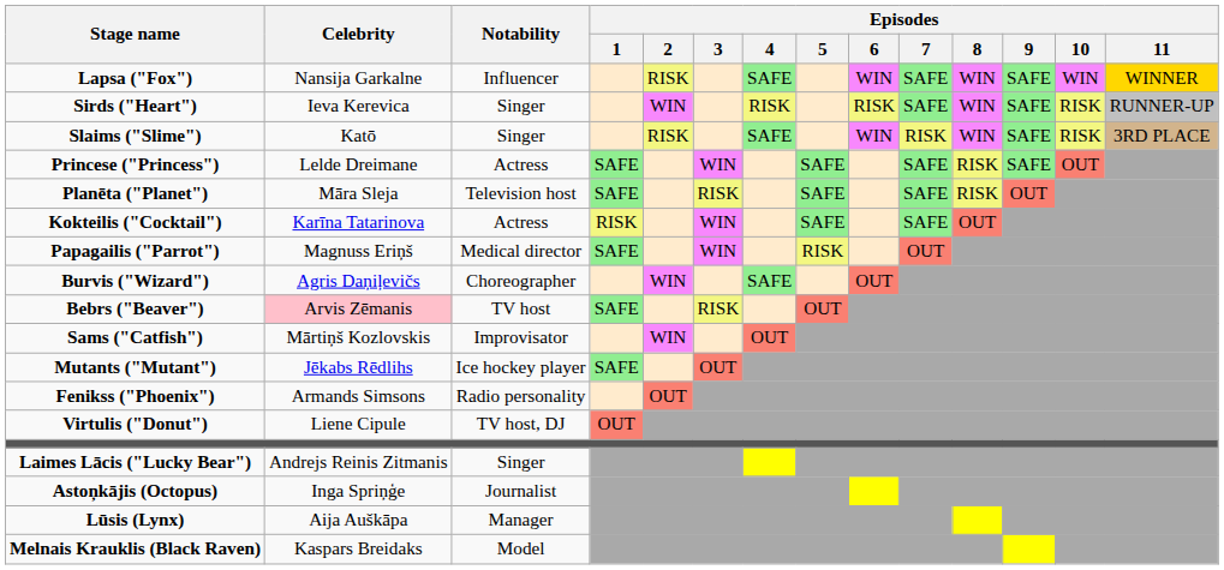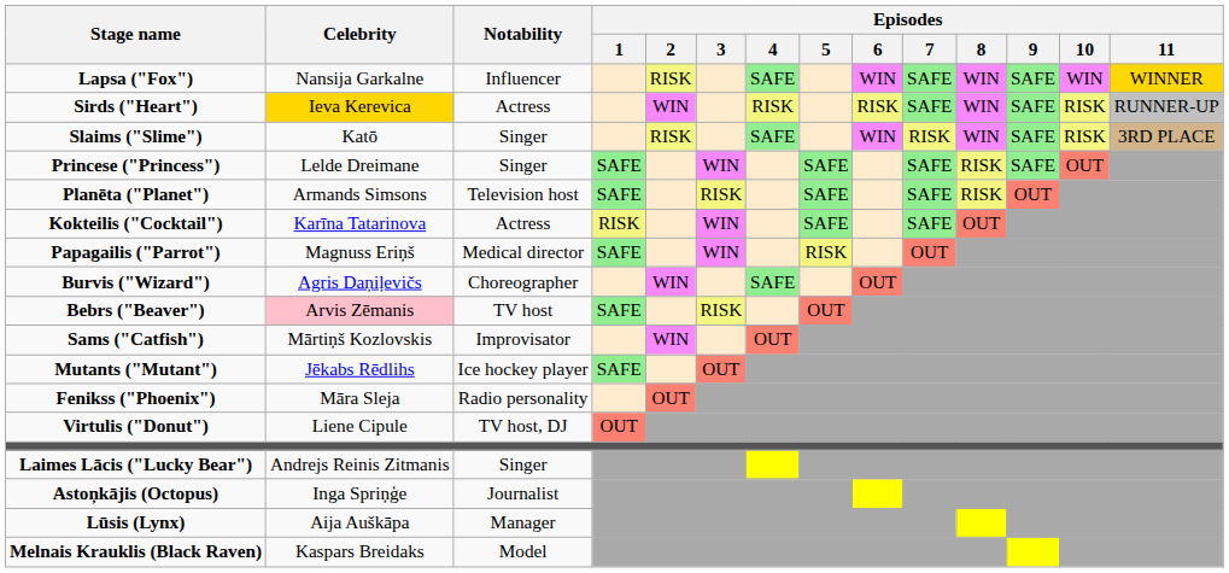Sirds ("Heart") | Celebrity: no background -> gold background
Sirds ("Heart") | Notability: Singer -> Actress
Princese ("Princess") | Notability: Actress -> Singer
Planēta ("Planet") | Celebrity: Māra Sleja -> Armands Simsons
Fenikss ("Phoenix") | Celebrity: Armands Simsons -> Māra Sleja
